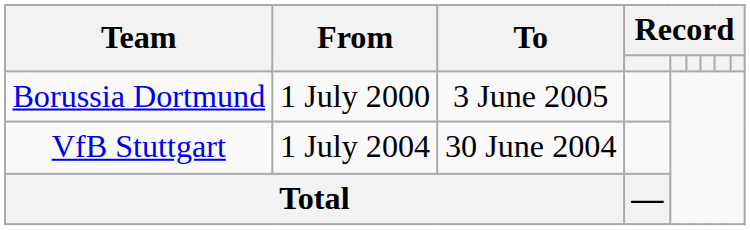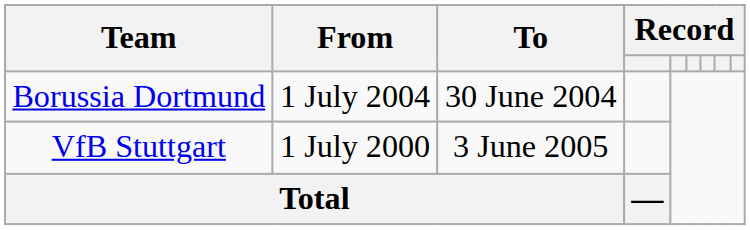Borussia Dortmund | From: 1 July 2000 -> 1 July 2004
Borussia Dortmund | To: 3 June 2005 -> 30 June 2004
VfB Stuttgart | From: 1 July 2004 -> 1 July 2000
VfB Stuttgart | To: 30 June 2004 -> 3 June 2005
